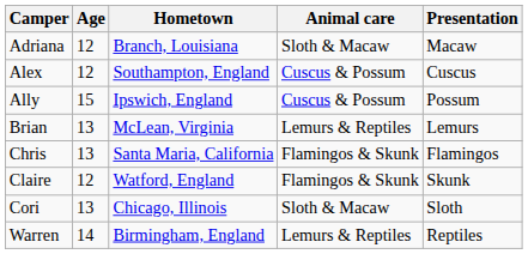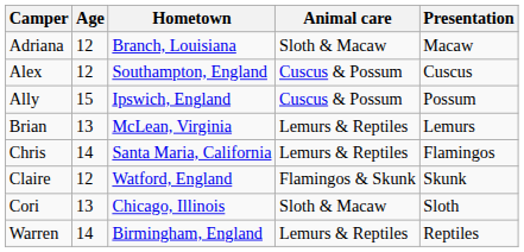Chris | Age: 13 -> 14
Chris | Animal care: Flamingos & Skunk -> Lemurs & Reptiles
